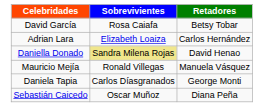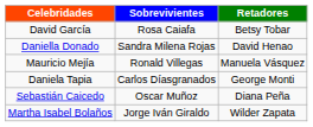- row: Adrian Lara | Elizabeth Loaiza | Carlos Hernández
Daniella Donado | Sobrevivientes: khaki background -> no background
+ row: Martha Isabel Bolaños | Jorge Iván Giraldo | Wilder Zapata
